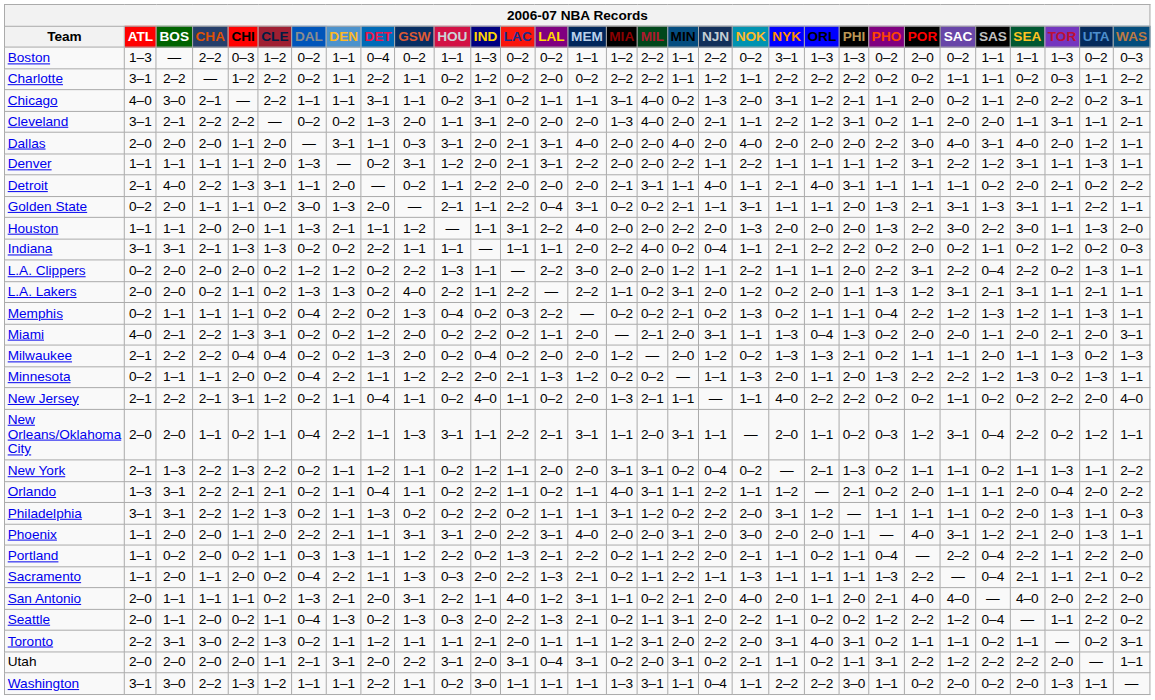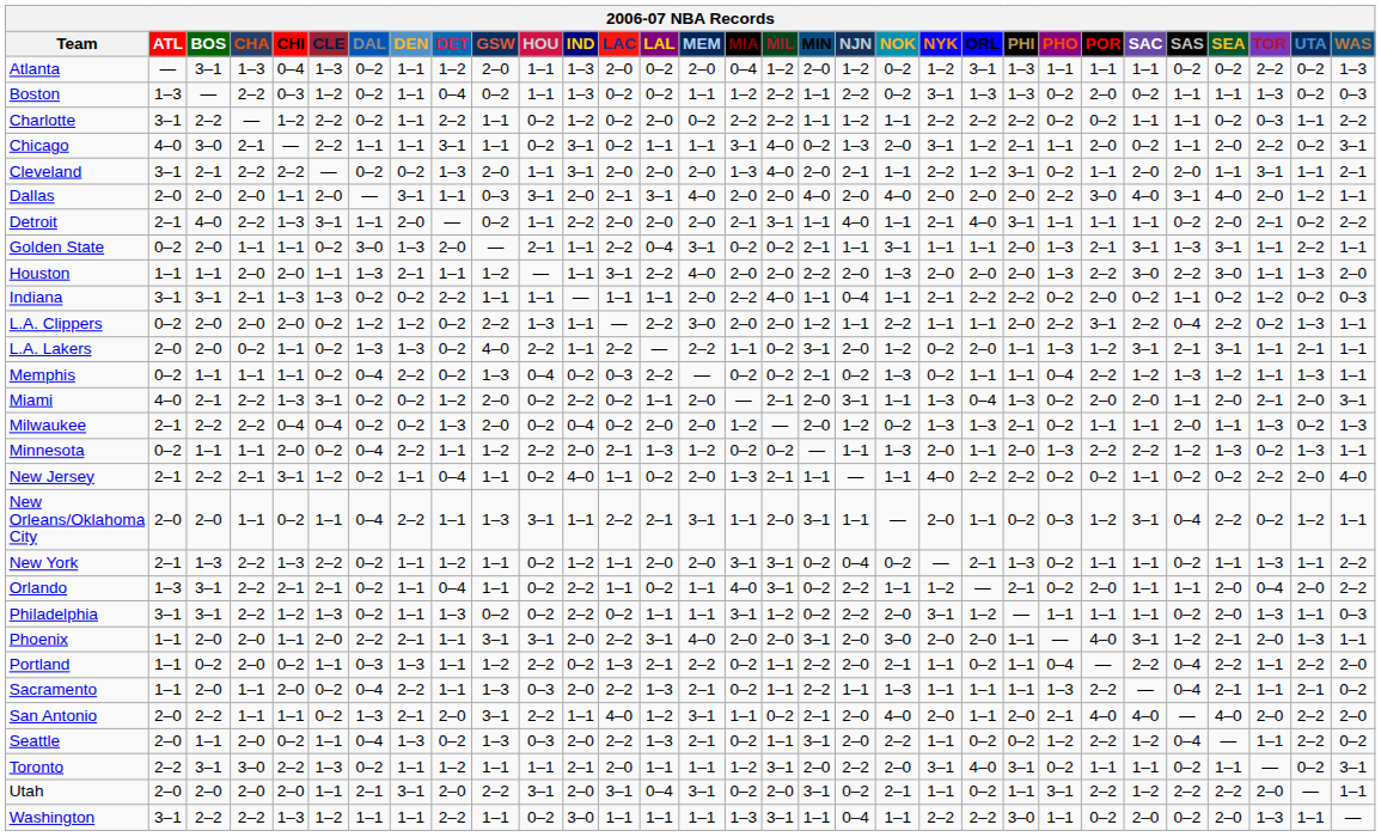+ row: Atlanta | — | 3–1 | 1–3 | 0–4 | 1–3 | 0–2 | 1–1 | 1–2 | 2–0 | 1–1 | 1–3 | 2–0 | 0–2 | 2–0 | 0–4 | 1–2 | 2–0 | 1–2 | 0–2 | 1–2 | 3–1 | 1–3 | 1–1 | 1–1 | 1–1 | 0–2 | 0–2 | 2–2 | 0–2 | 1–3
- row: Denver | 1–1 | 1–1 | 1–1 | 1–1 | 2–0 | 1–3 | — | 0–2 | 3–1 | 1–2 | 2–0 | 2–1 | 3–1 | 2–2 | 2–0 | 2–0 | 2–2 | 1–1 | 2–2 | 1–1 | 1–1 | 1–1 | 1–2 | 3–1 | 2–2 | 1–2 | 3–1 | 1–1 | 1–3 | 1–1
Indiana | MIN: 0–2 -> 1–1
Orlando | MIN: 1–1 -> 0–2
San Antonio | BOS: 1–1 -> 2–2
Washington | BOS: 3–0 -> 2–2
